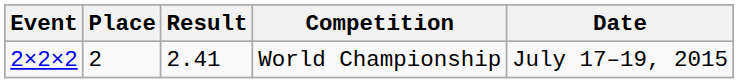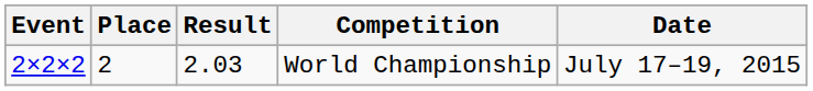World Championship | Result: 2.41 -> 2.03
